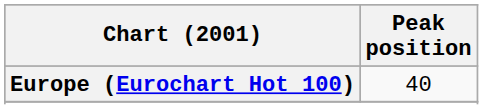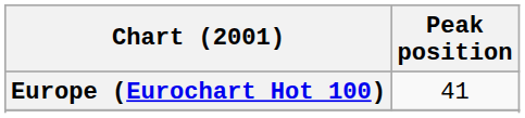Europe (Eurochart Hot 100) | Peak position: 40 -> 41
